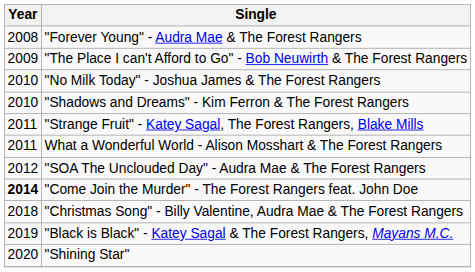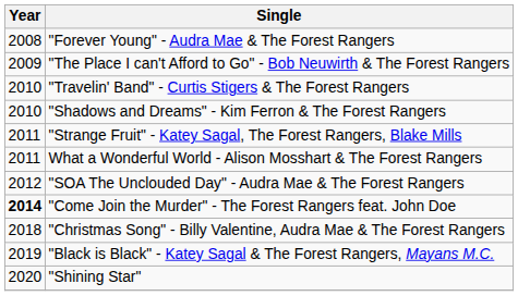+ row: 2010 | "Travelin' Band" - Curtis Stigers & The Forest Rangers
- row: 2010 | "No Milk Today" - Joshua James & The Forest Rangers
